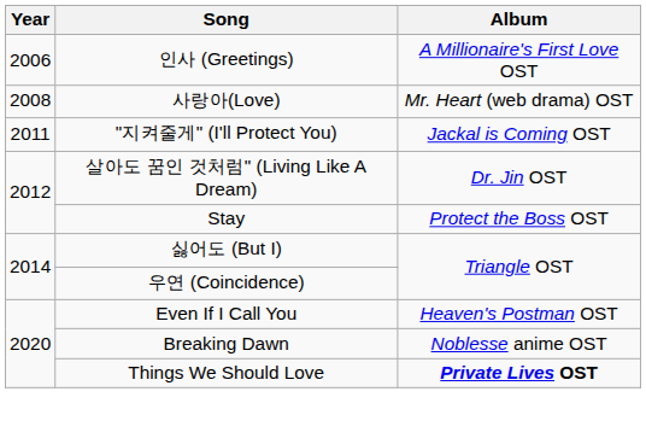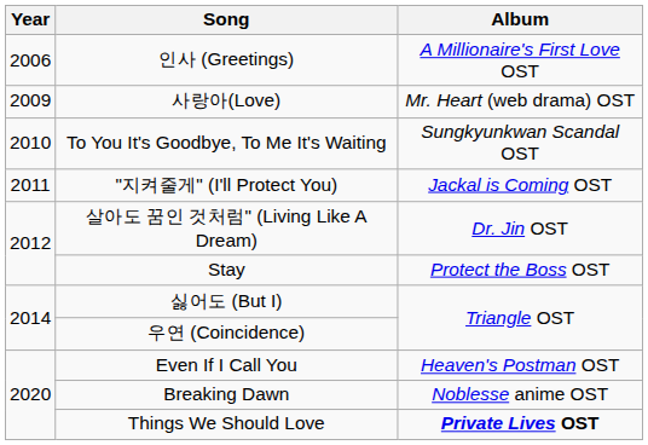사랑아(Love) | Year: 2008 -> 2009
+ row: 2010 | To You It's Goodbye, To Me It's Waiting | Sungkyunkwan Scandal OST
